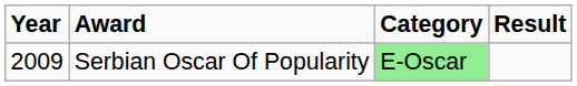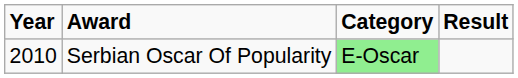Serbian Oscar Of Popularity | Year: 2009 -> 2010
